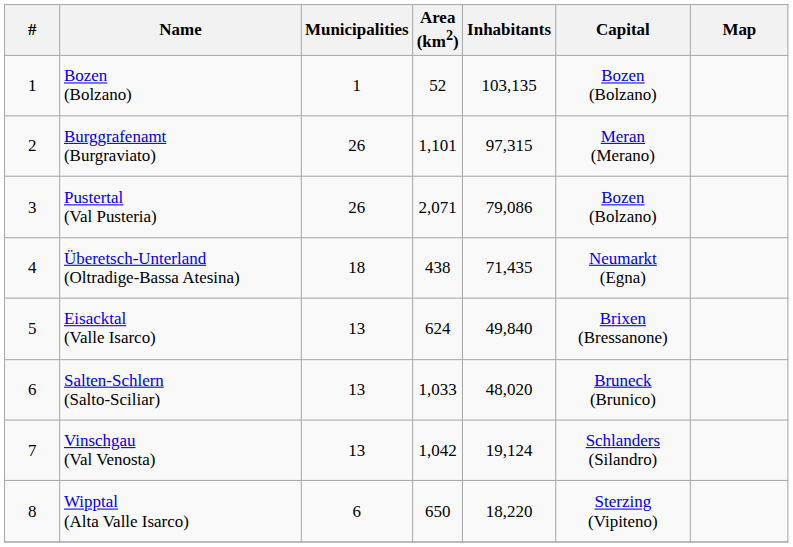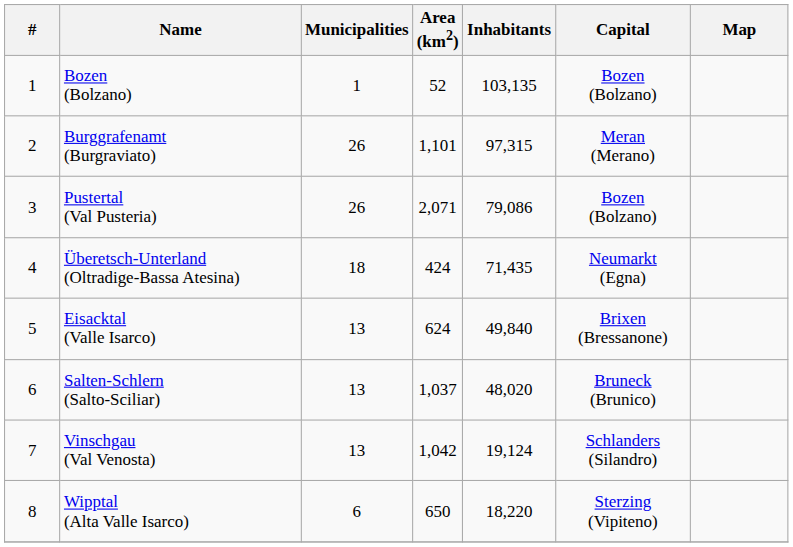Überetsch-Unterland (Oltradige-Bassa Atesina) | Area (km2): 438 -> 424
Salten-Schlern (Salto-Sciliar) | Area (km2): 1,033 -> 1,037
